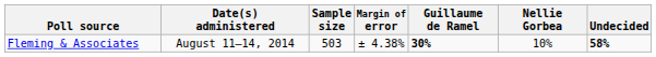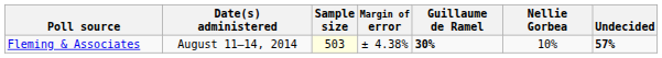Fleming & Associates | Sample size: no background -> lightyellow background
Fleming & Associates | Undecided: 58% -> 57%
